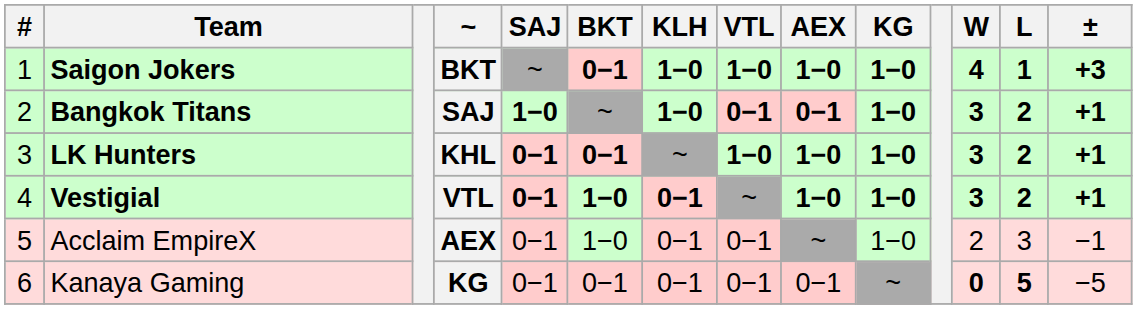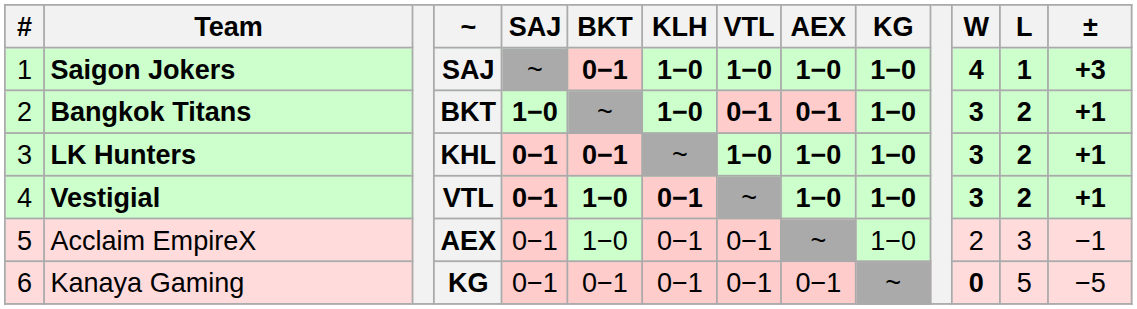Saigon Jokers | ~: BKT -> SAJ
Bangkok Titans | ~: SAJ -> BKT
Kanaya Gaming | L: bold -> normal
